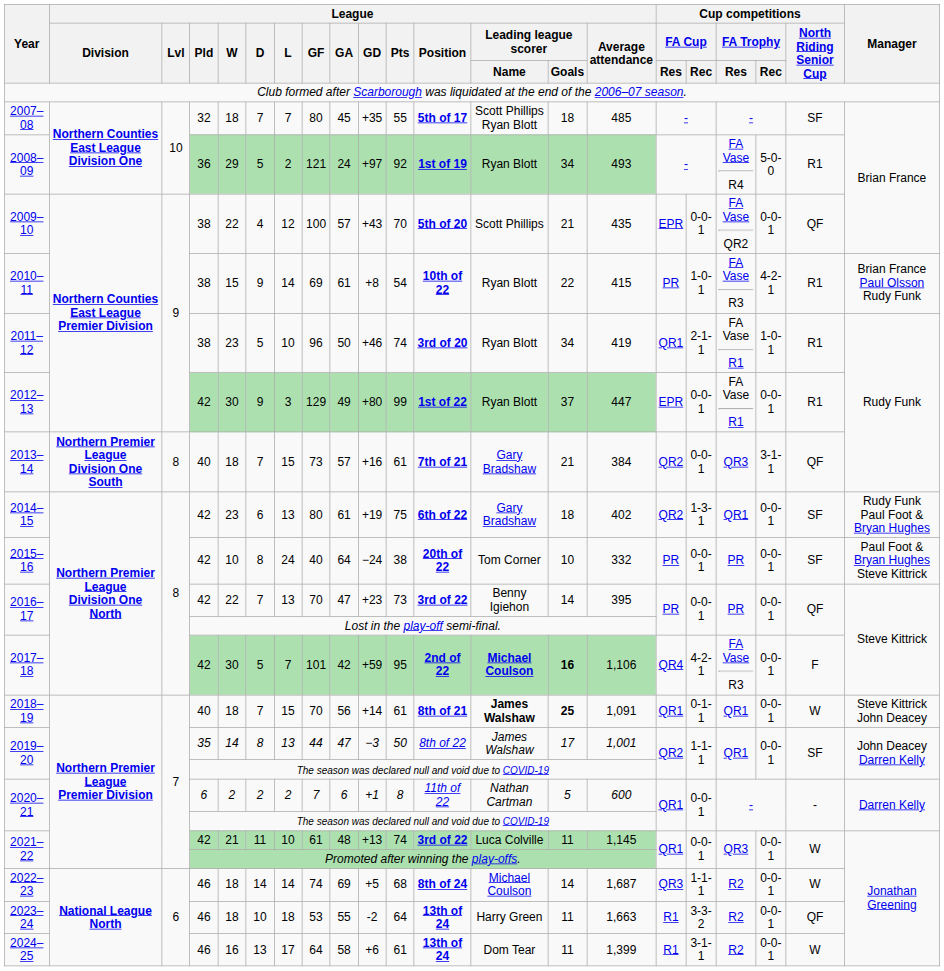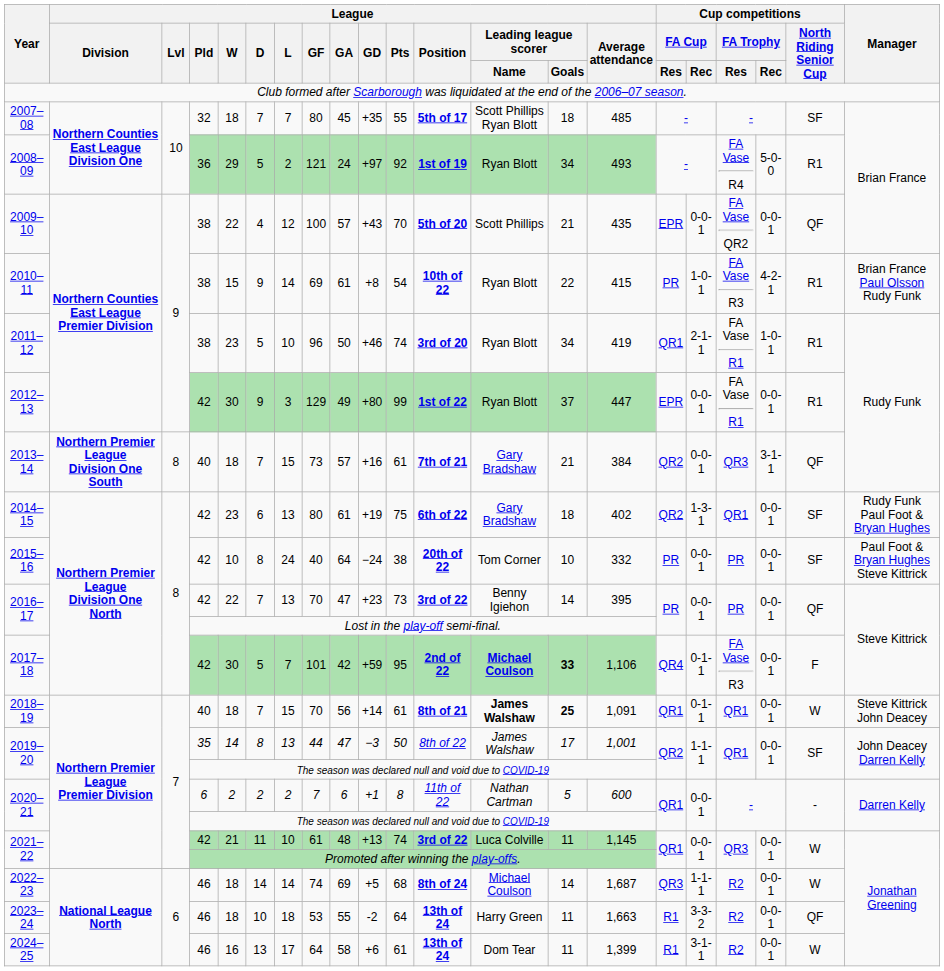2017–18 | League / Leading league scorer / Goals: 16 -> 33
2017–18 | Cup competitions / FA Cup / Rec: 4-2-1 -> 0-1-1
